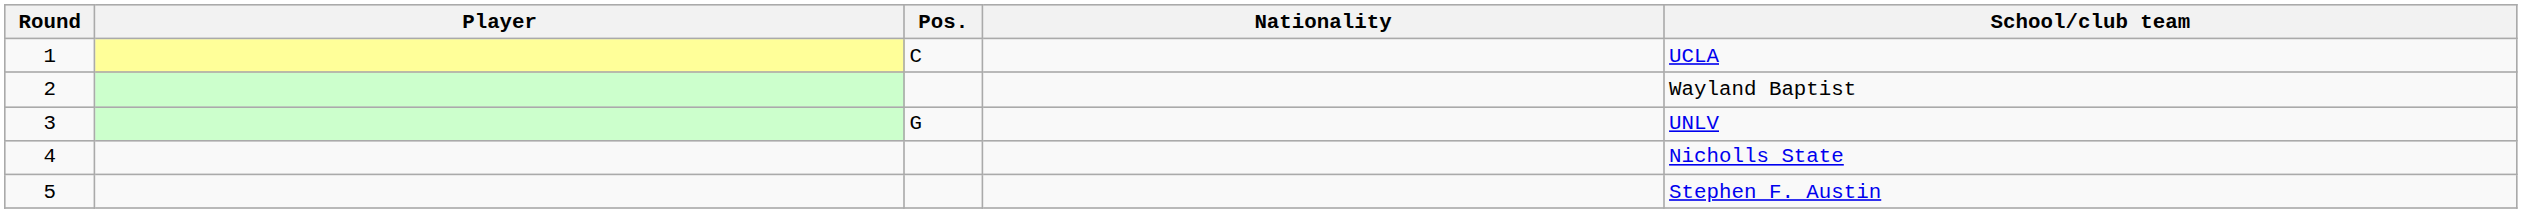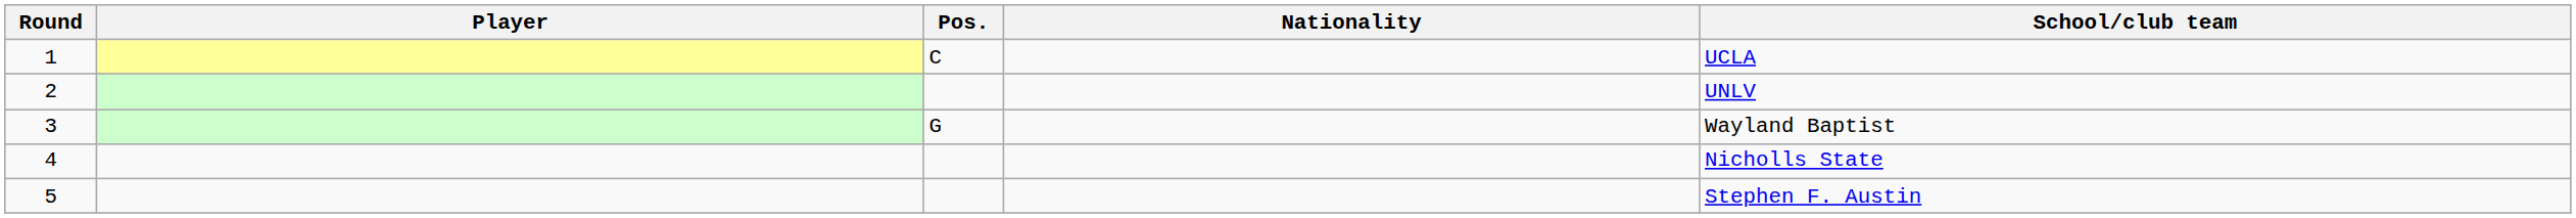2 | School/club team: Wayland Baptist -> UNLV
3 | School/club team: UNLV -> Wayland Baptist
